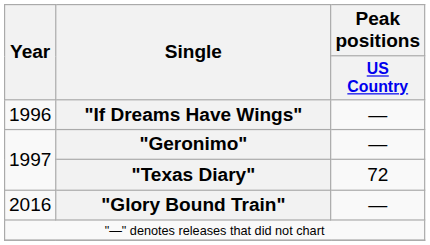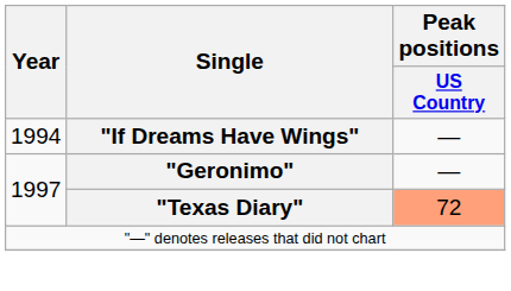"If Dreams Have Wings" | Year: 1996 -> 1994
"Texas Diary" | Peak positions / US Country: no background -> lightsalmon background
- row: 2016 | "Glory Bound Train" | —
